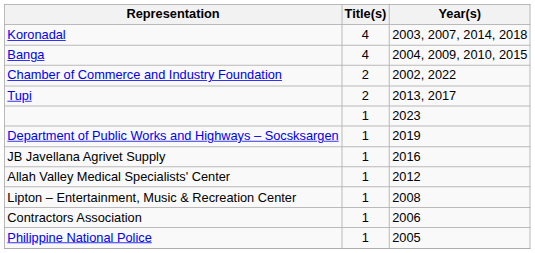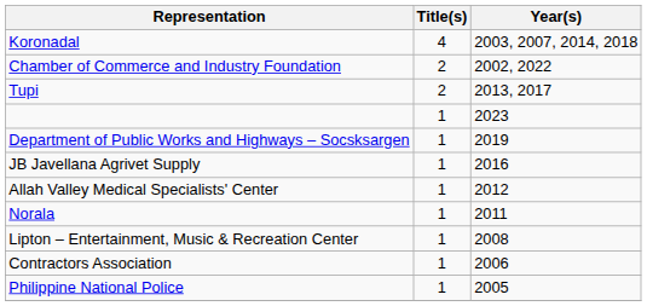- row: Banga | 4 | 2004, 2009, 2010, 2015
+ row: Norala | 1 | 2011
